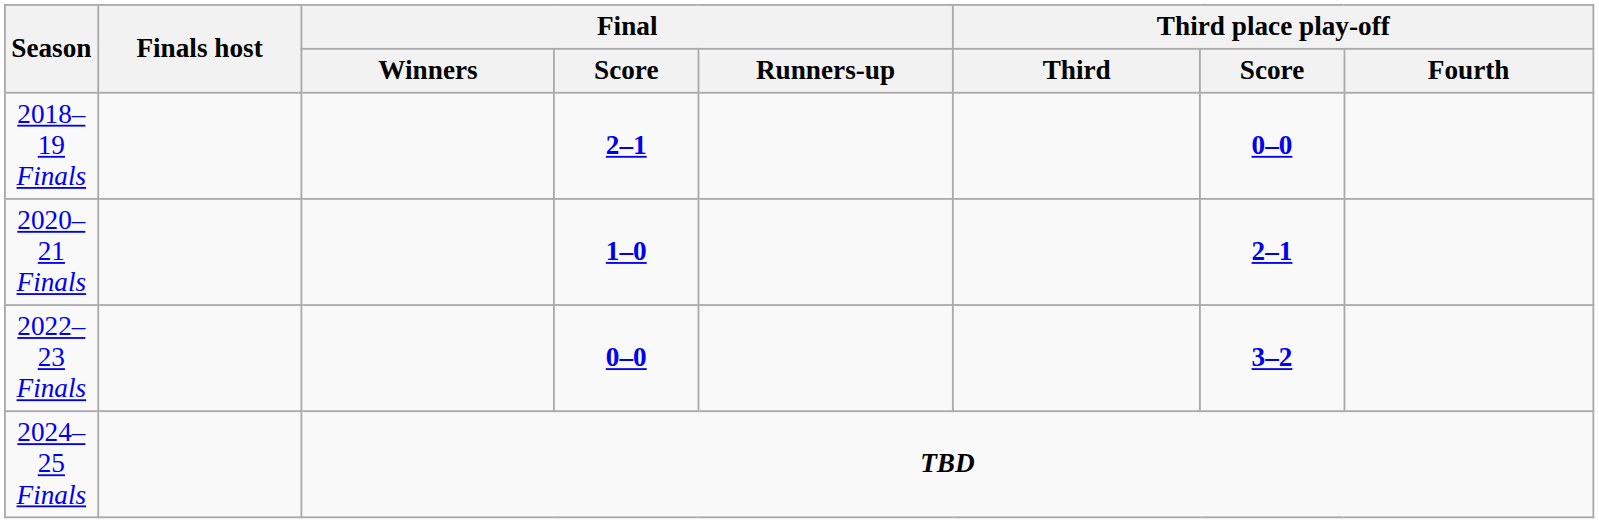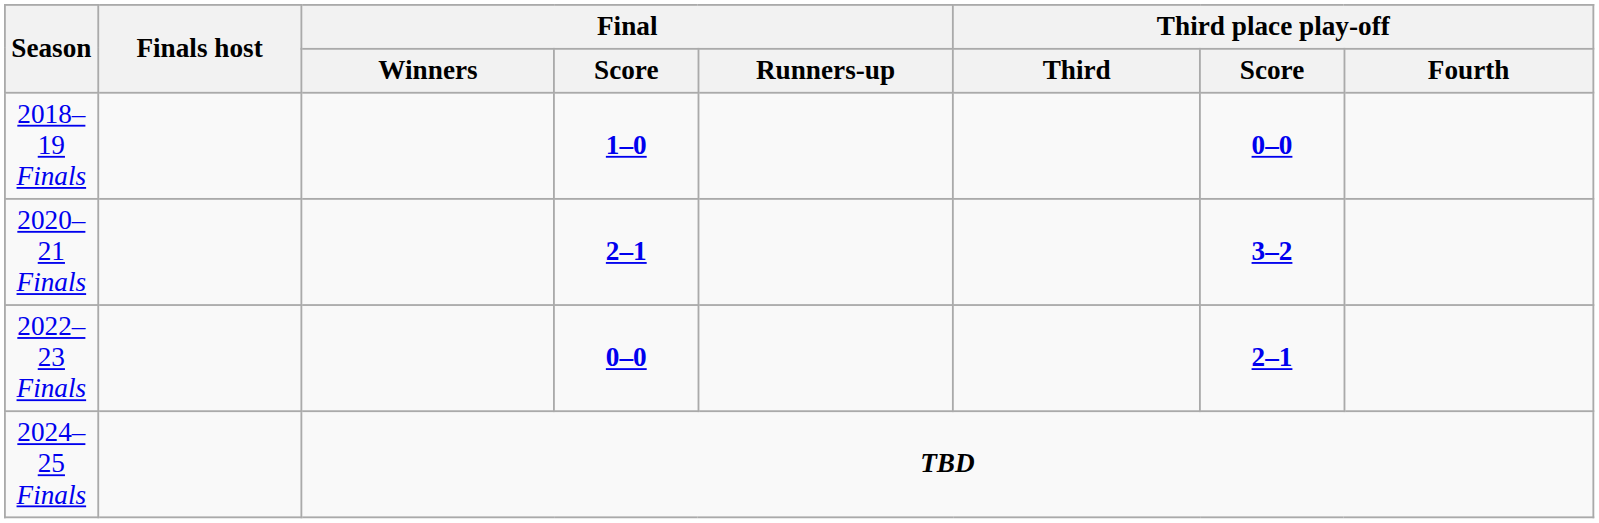2018–19 Finals | Final / Score: 2–1 -> 1–0
2020–21 Finals | Final / Score: 1–0 -> 2–1
2020–21 Finals | Third place play-off / Score: 2–1 -> 3–2
2022–23 Finals | Third place play-off / Score: 3–2 -> 2–1
